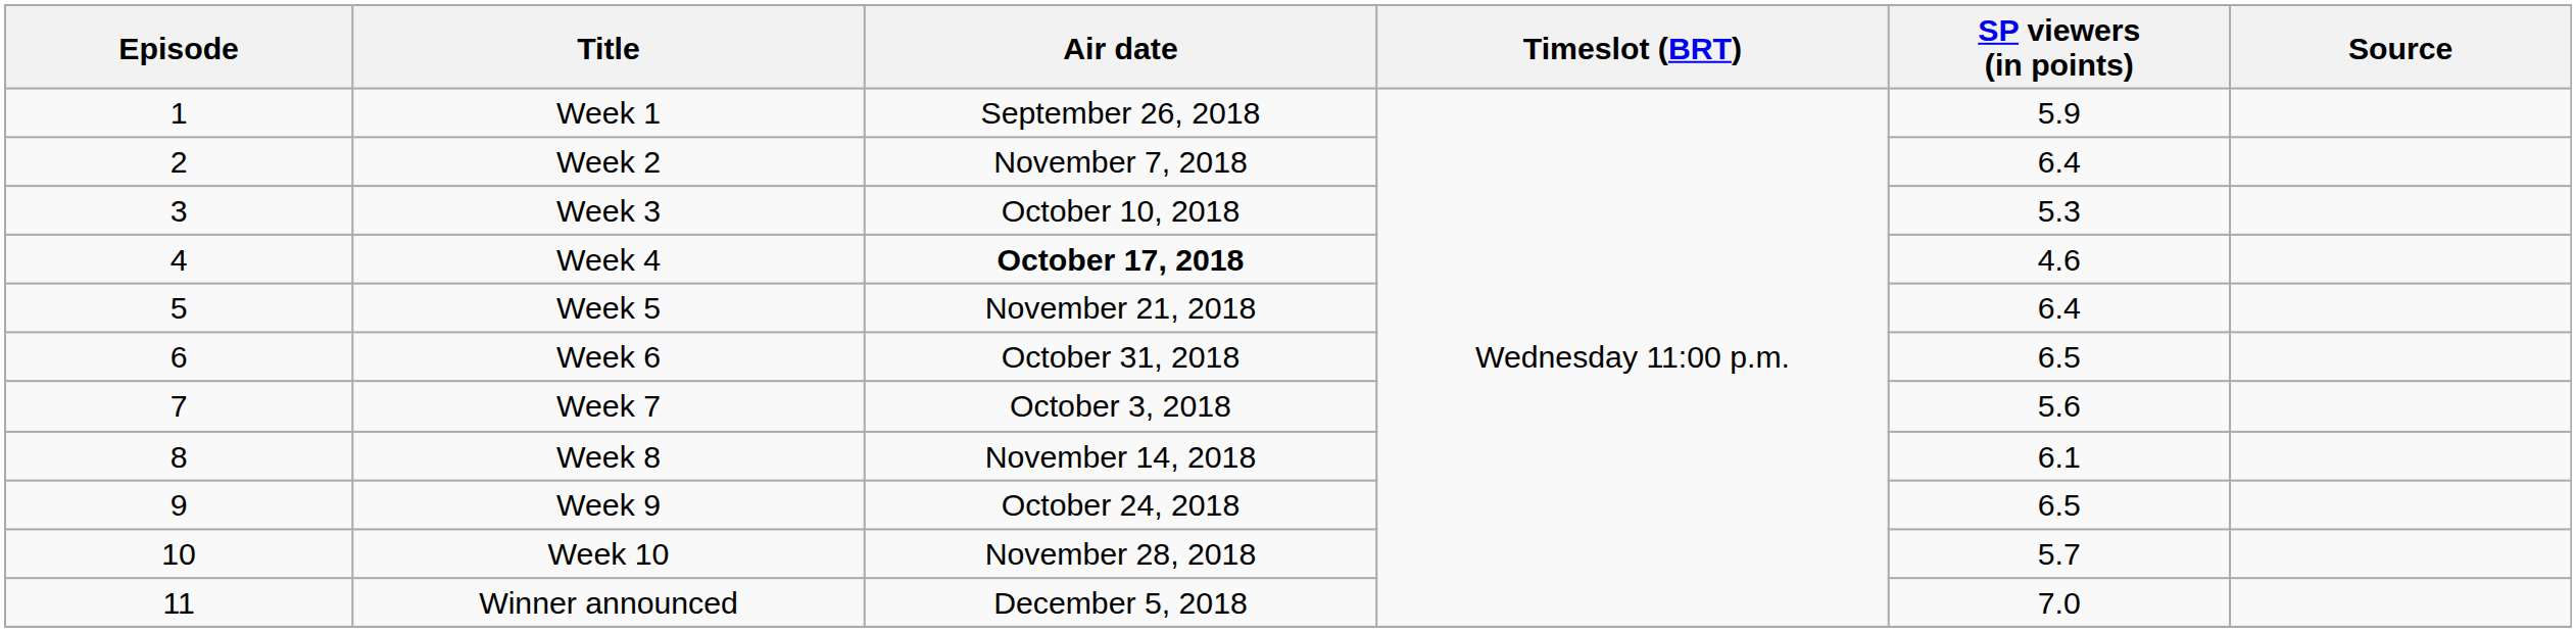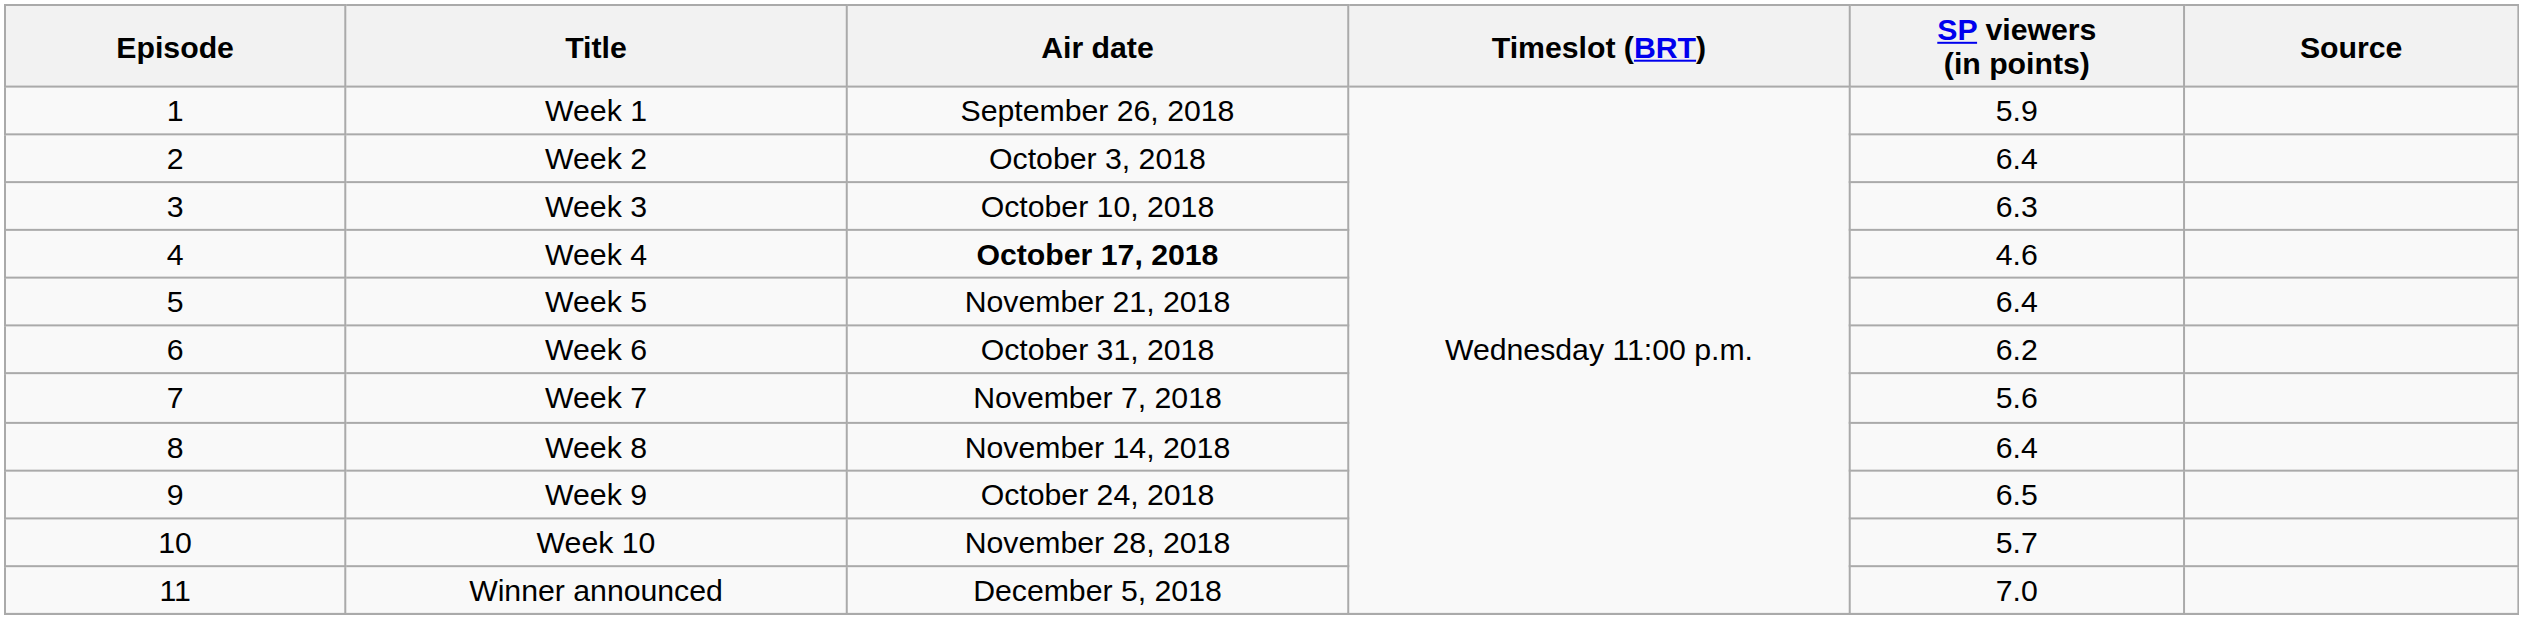Week 2 | Air date: November 7, 2018 -> October 3, 2018
Week 3 | SP viewers (in points): 5.3 -> 6.3
Week 6 | SP viewers (in points): 6.5 -> 6.2
Week 7 | Air date: October 3, 2018 -> November 7, 2018
Week 8 | SP viewers (in points): 6.1 -> 6.4
